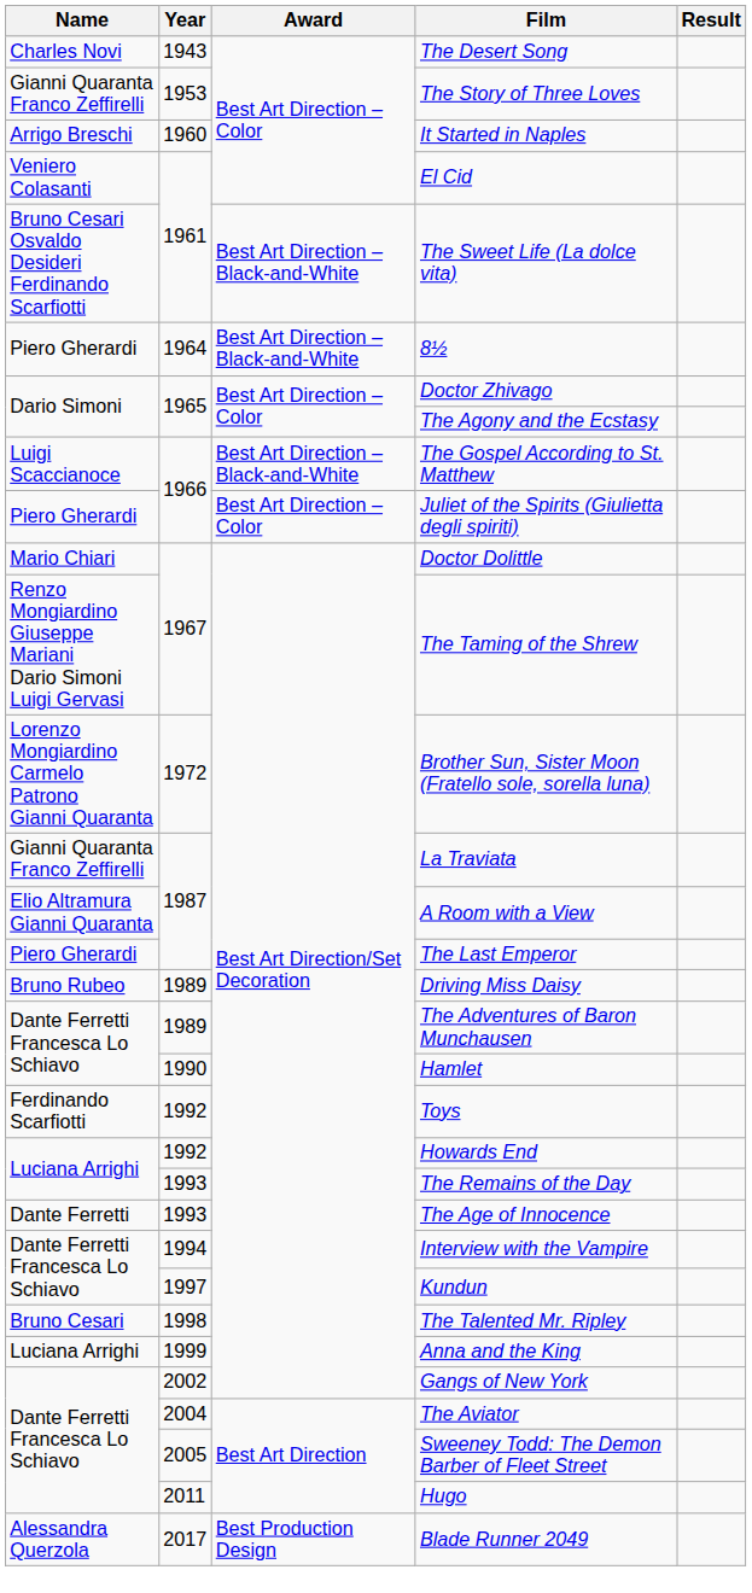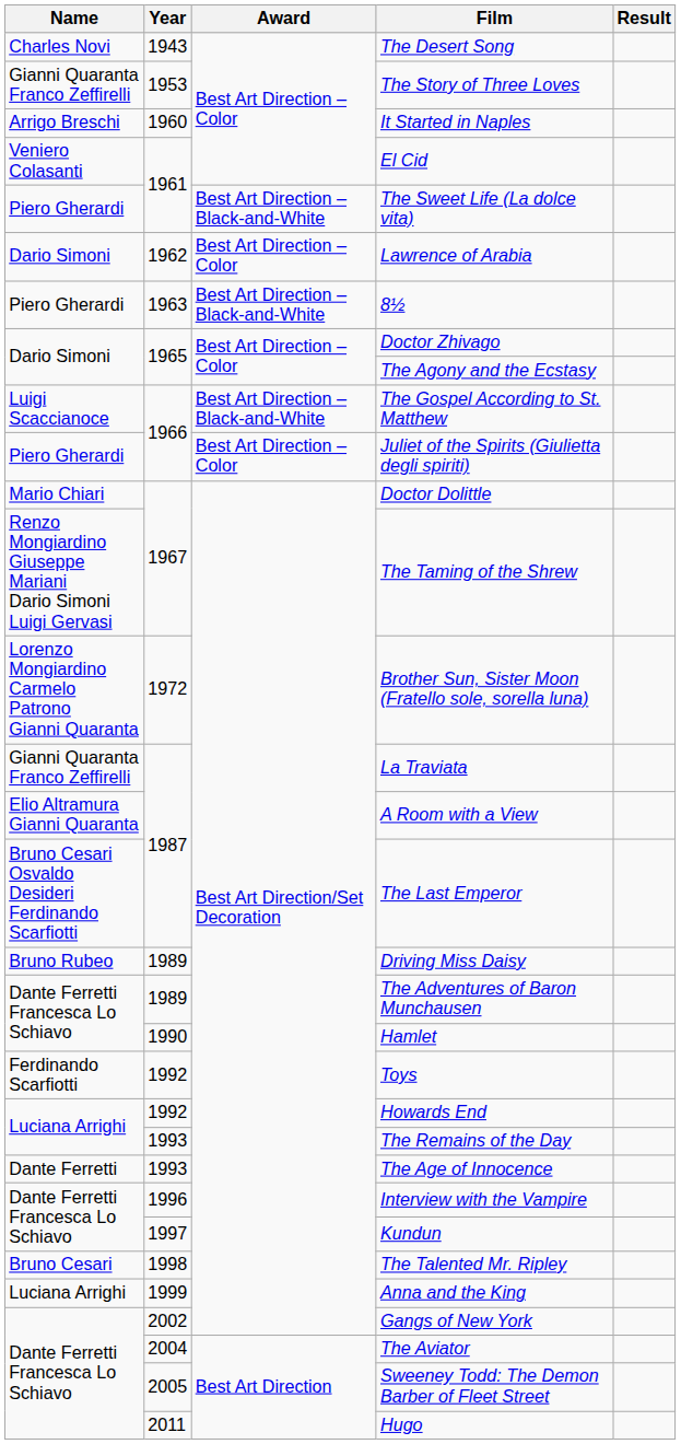The Sweet Life (La dolce vita) | Name: Bruno Cesari Osvaldo Desideri Ferdinando Scarfiotti -> Piero Gherardi
+ row: Dario Simoni | 1962 | Best Art Direction – Color | Lawrence of Arabia
8½ | Year: 1964 -> 1963
The Last Emperor | Name: Piero Gherardi -> Bruno Cesari Osvaldo Desideri Ferdinando Scarfiotti
Interview with the Vampire | Year: 1994 -> 1996
- row: Alessandra Querzola | 2017 | Best Production Design | Blade Runner 2049
